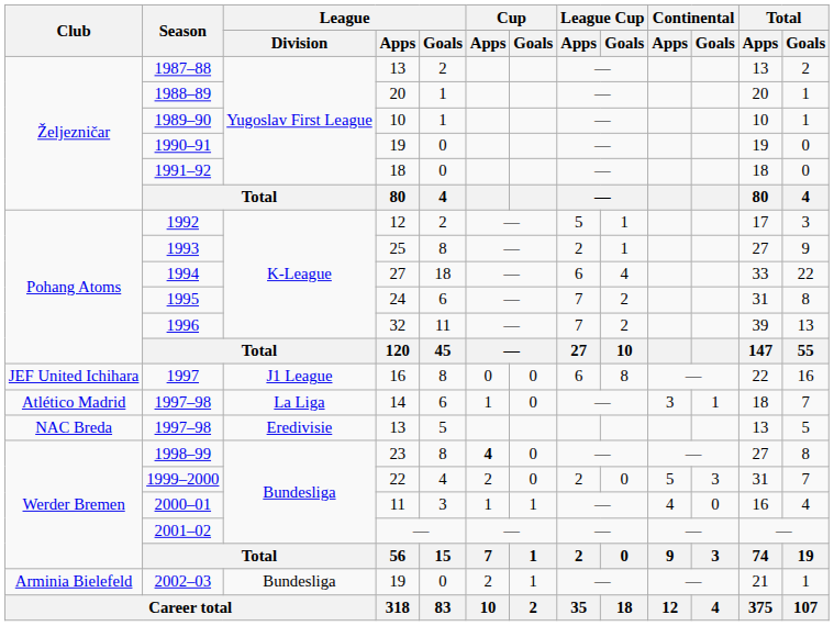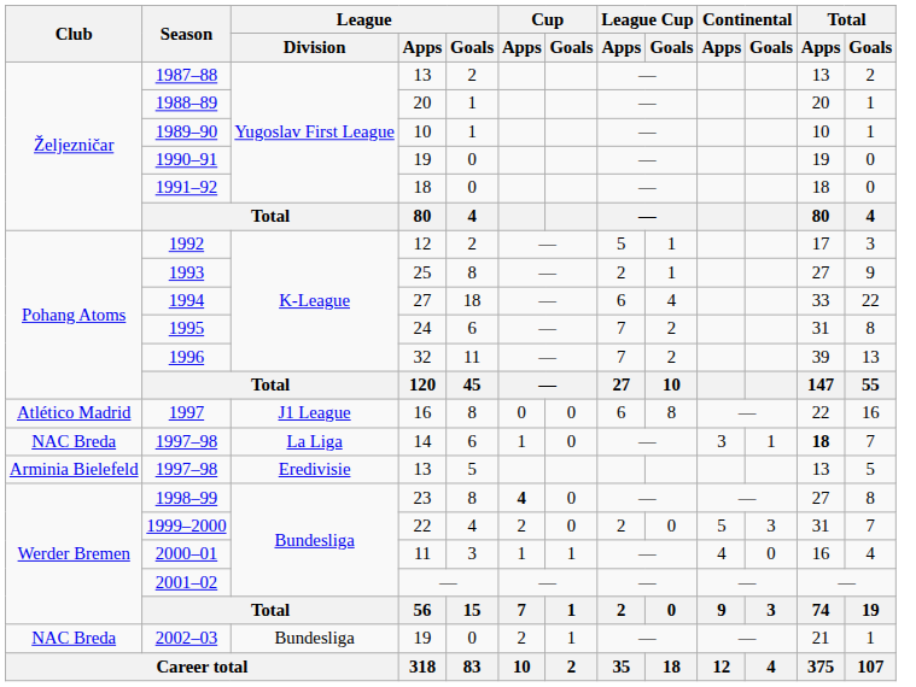1997 | Club: JEF United Ichihara -> Atlético Madrid
1997–98 / 14 | Club: Atlético Madrid -> NAC Breda
1997–98 / 14 | Total / Apps: normal -> bold
1997–98 / 13 | Club: NAC Breda -> Arminia Bielefeld
2002–03 | Club: Arminia Bielefeld -> NAC Breda
